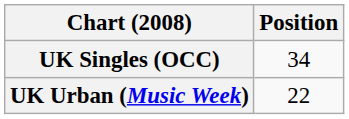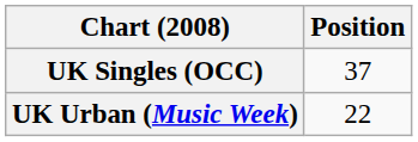UK Singles (OCC) | Position: 34 -> 37
